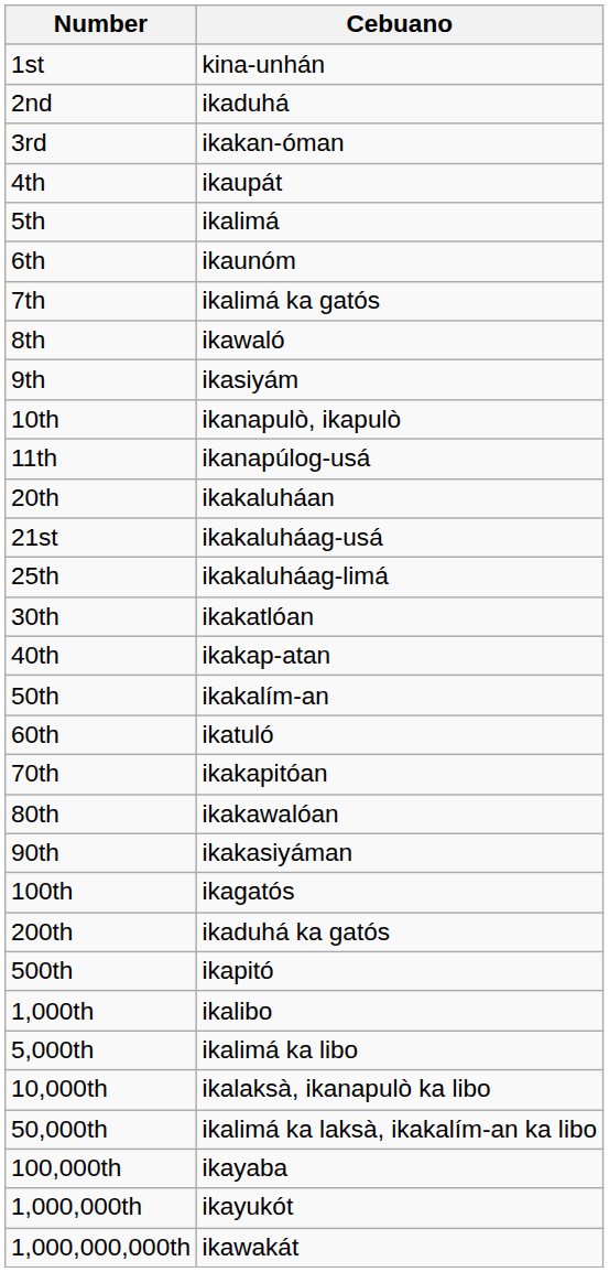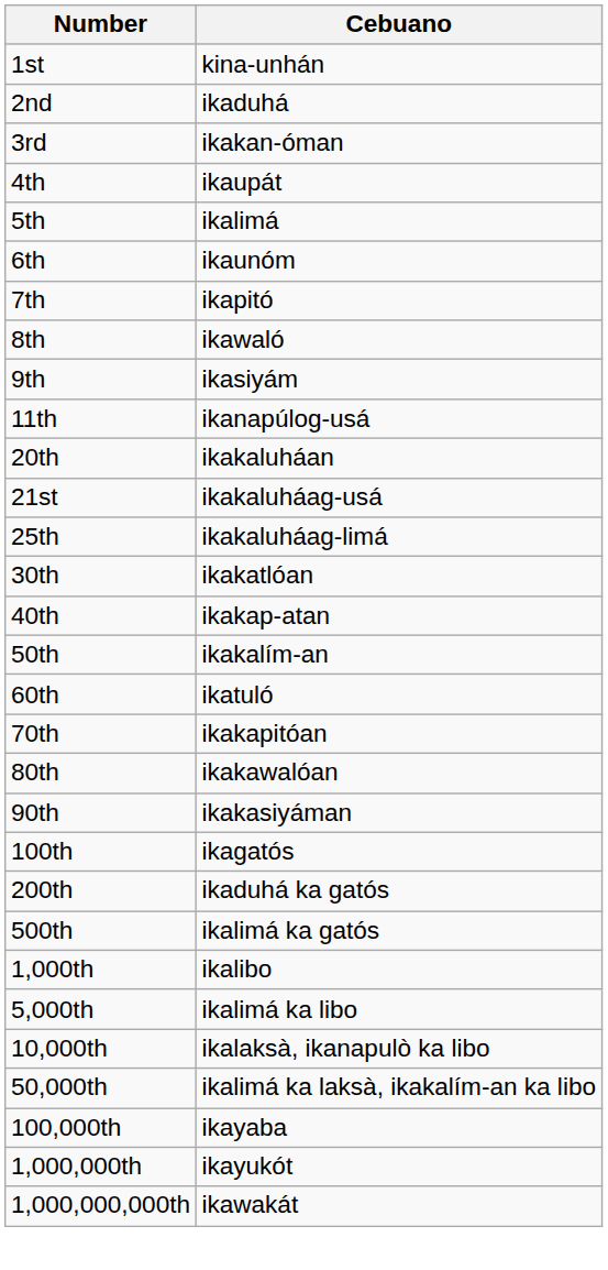7th | Cebuano: ikalimá ka gatós -> ikapitó
- row: 10th | ikanapulò, ikapulò
500th | Cebuano: ikapitó -> ikalimá ka gatós
